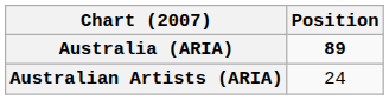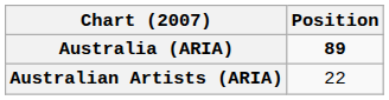Australian Artists (ARIA) | Position: 24 -> 22
